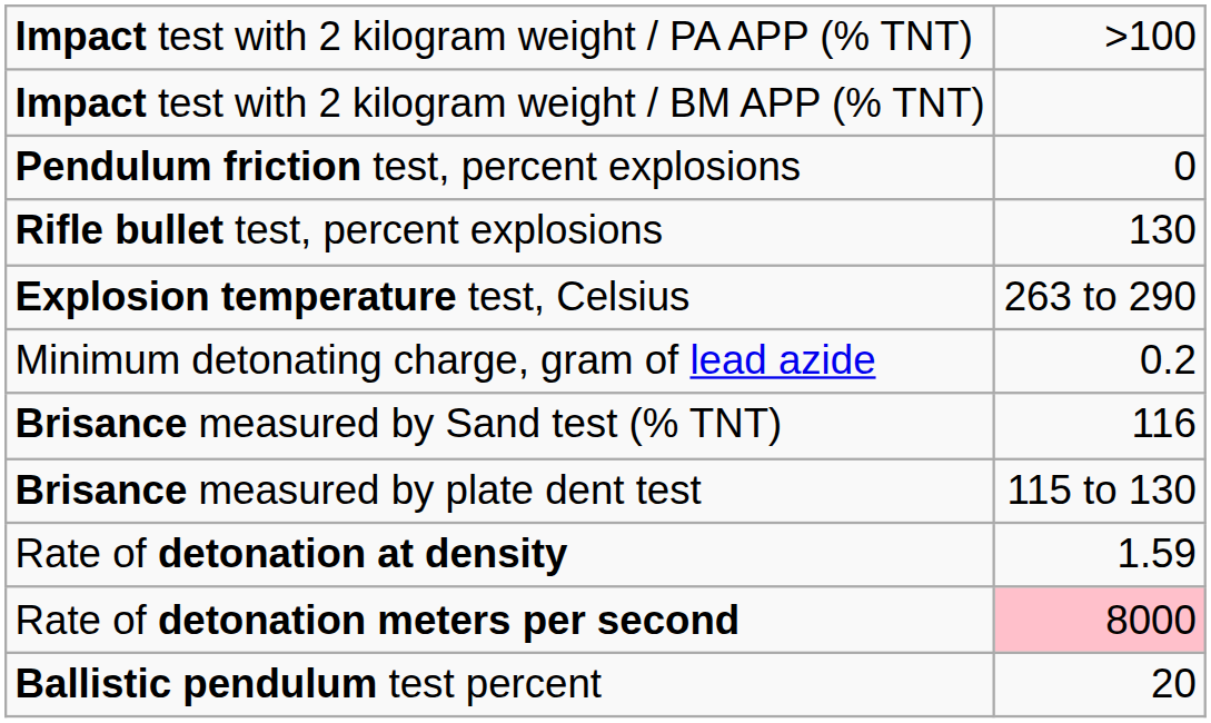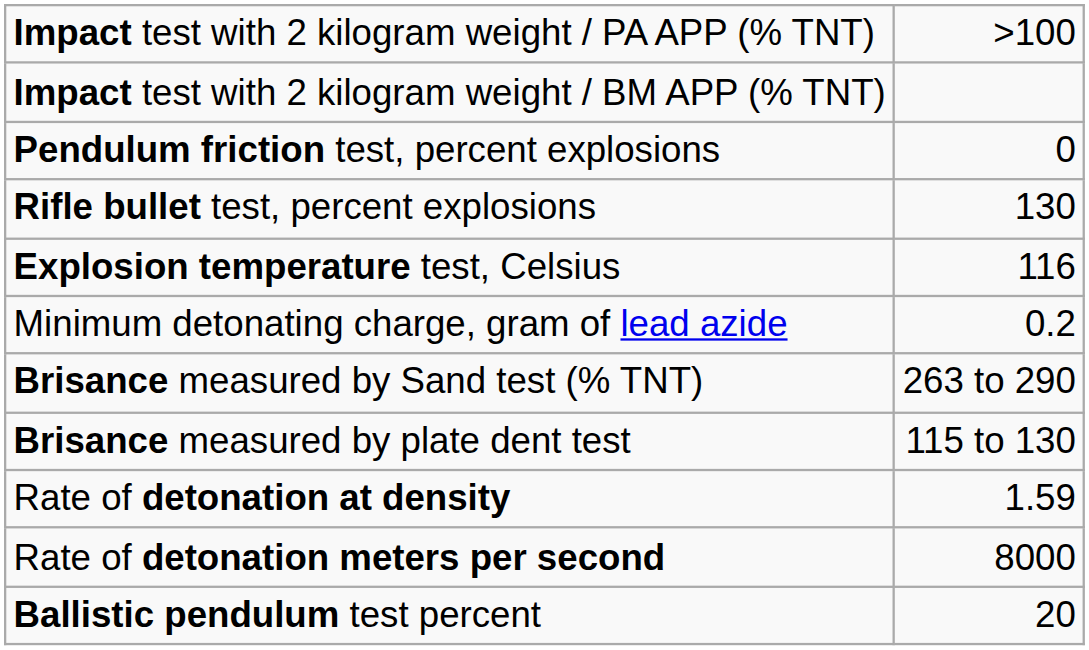Explosion temperature test, Celsius | column 2: 263 to 290 -> 116
Brisance measured by Sand test (% TNT) | column 2: 116 -> 263 to 290
Rate of detonation meters per second | column 2: pink background -> no background
